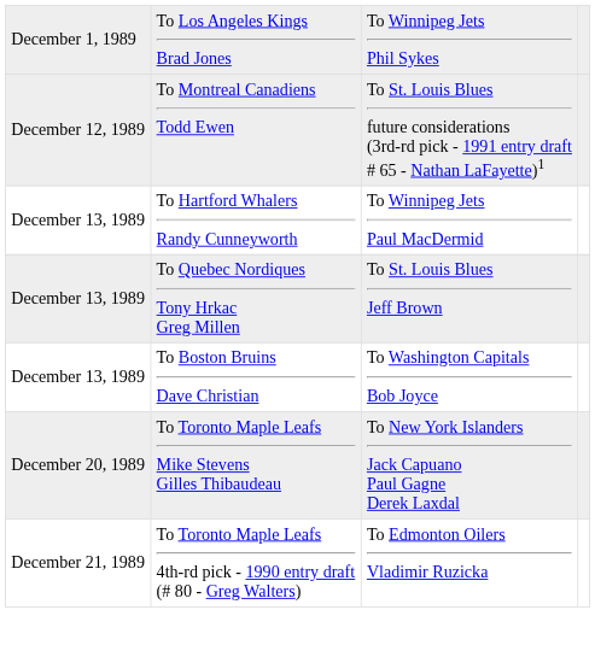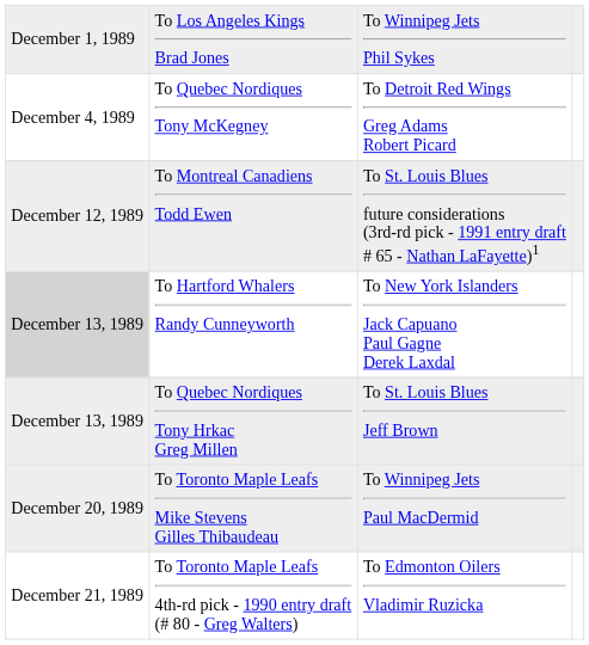+ row: December 4, 1989 | To Quebec Nordiques Tony McKegney | To Detroit Red Wings Greg Adams Robert Picard
To Hartford Whalers Randy Cunneyworth | column 1: no background -> lightgrey background
To Hartford Whalers Randy Cunneyworth | column 3: To Winnipeg Jets Paul MacDermid -> To New York Islanders Jack Capuano Paul Gagne Derek Laxdal
- row: December 13, 1989 | To Boston Bruins Dave Christian | To Washington Capitals Bob Joyce
To Toronto Maple Leafs Mike Stevens Gilles Thibaudeau | column 3: To New York Islanders Jack Capuano Paul Gagne Derek Laxdal -> To Winnipeg Jets Paul MacDermid
